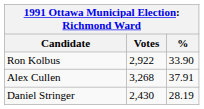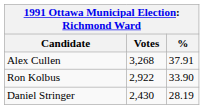rows swapped: Alex Cullen <-> Ron Kolbus
